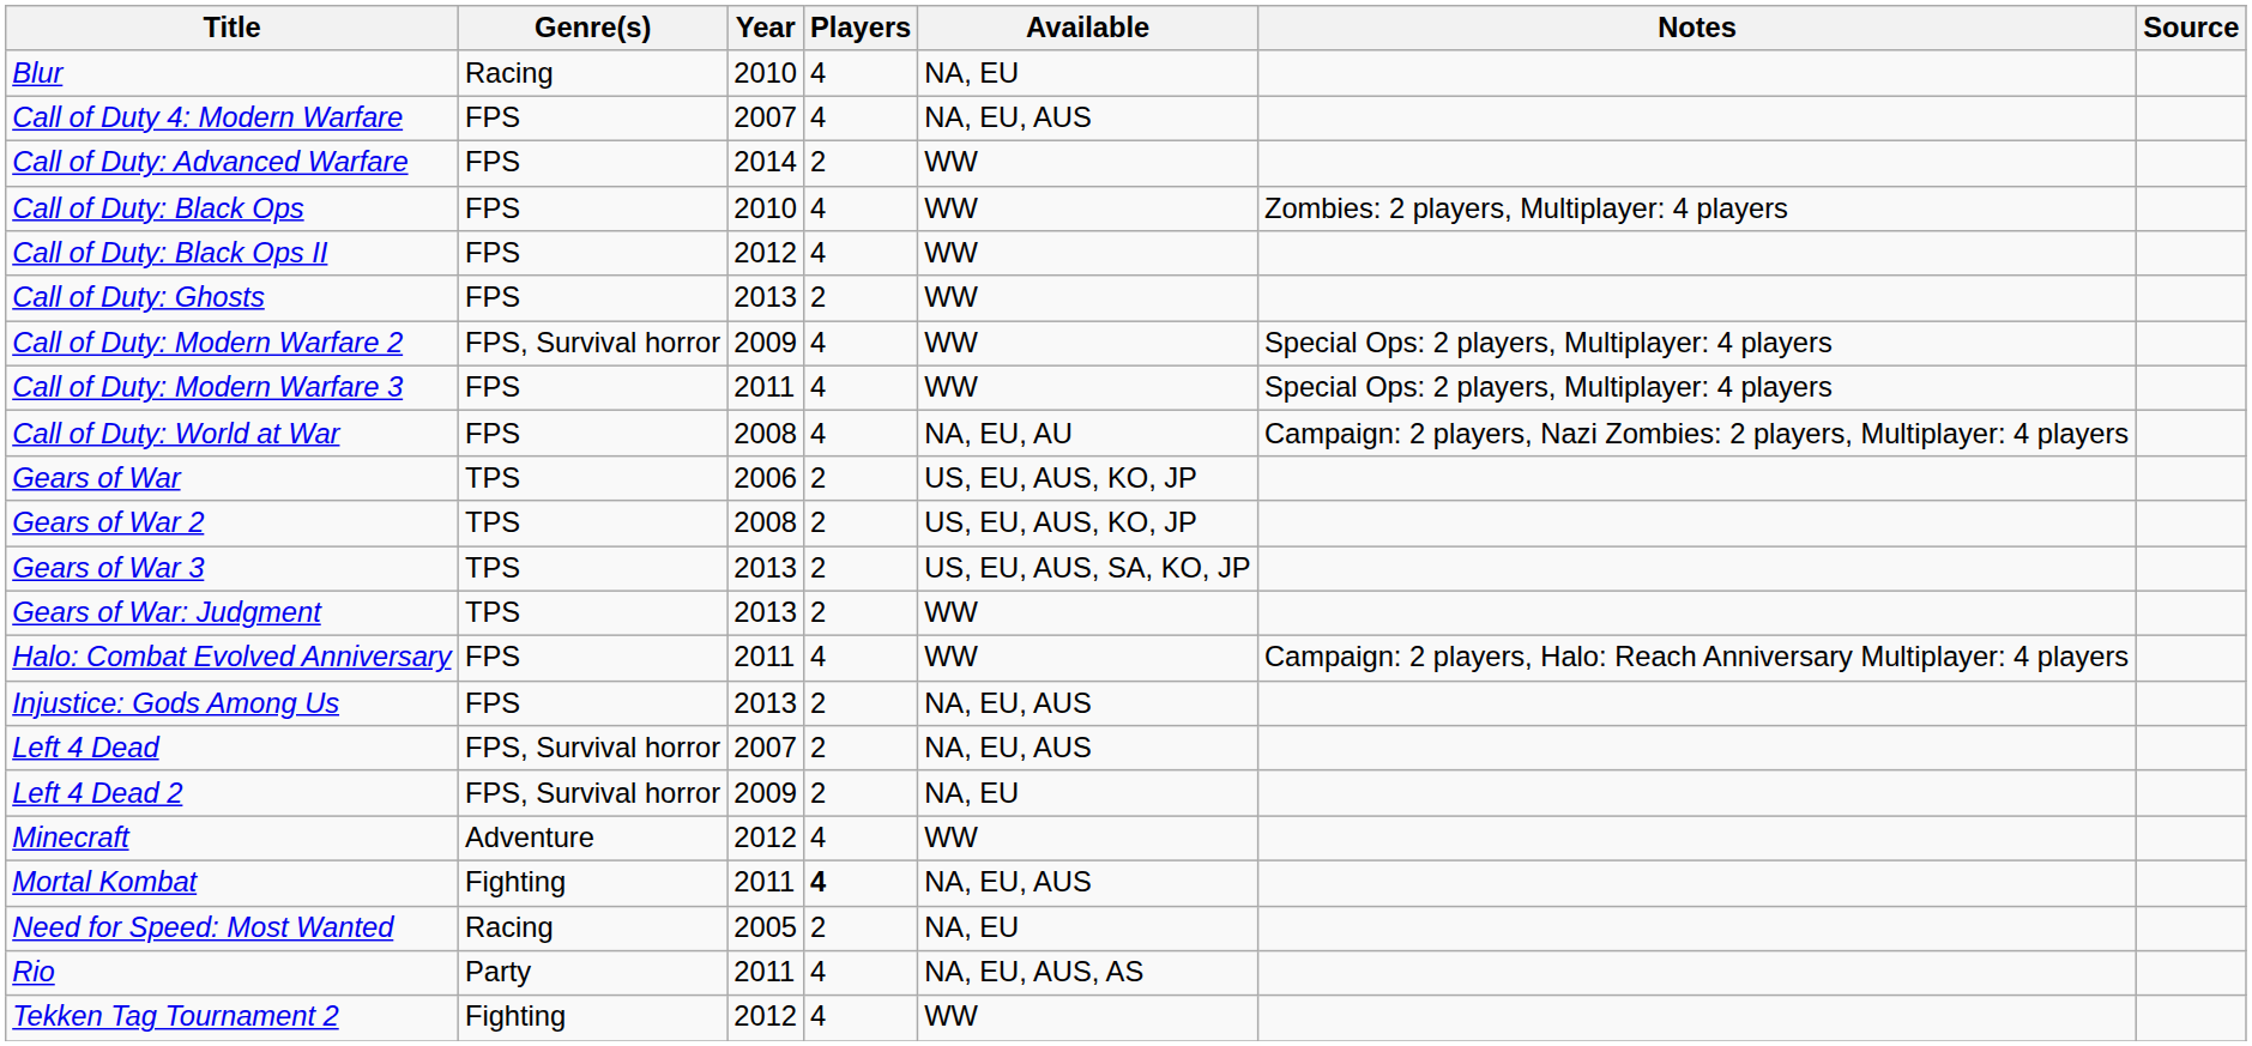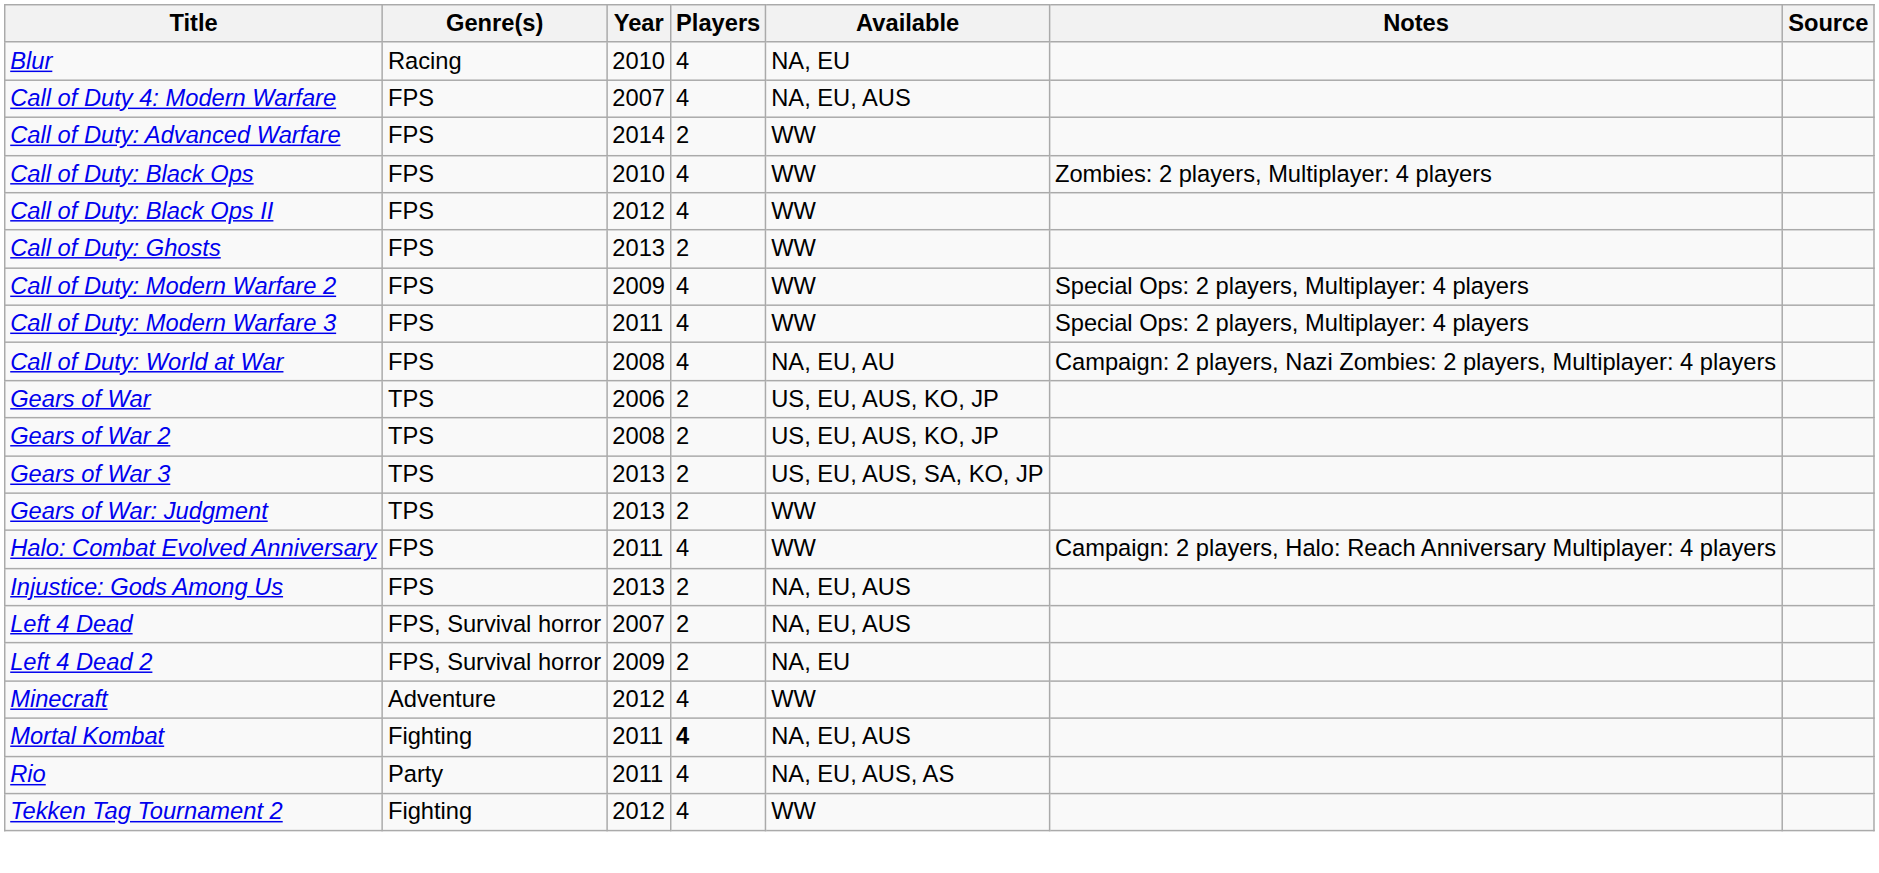Call of Duty: Modern Warfare 2 | Genre(s): FPS, Survival horror -> FPS
- row: Need for Speed: Most Wanted | Racing | 2005 | 2 | NA, EU
